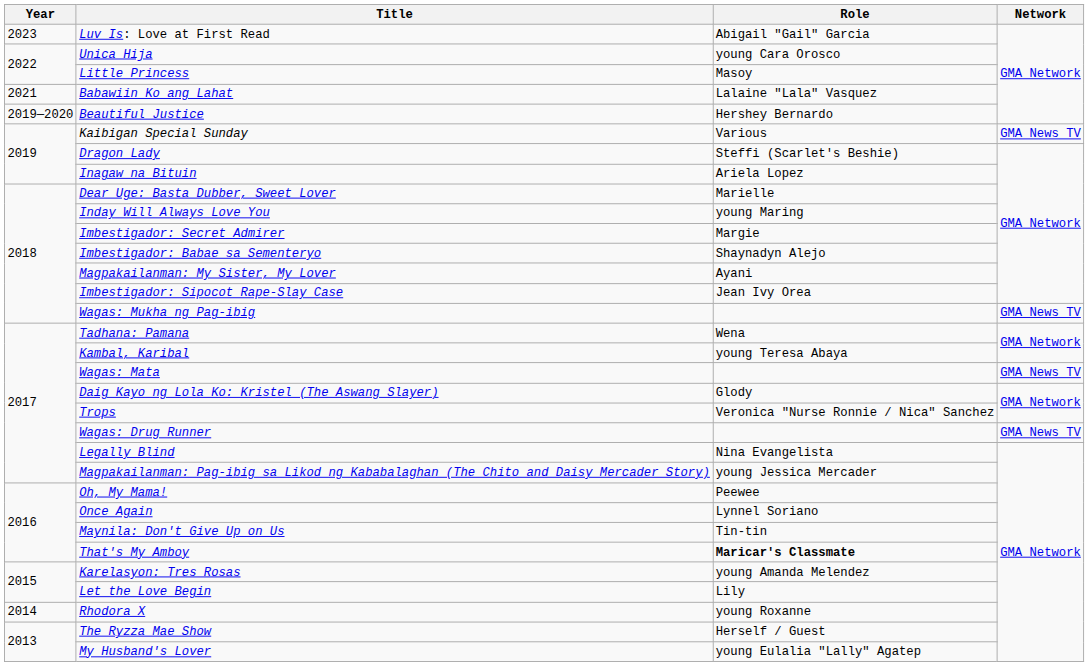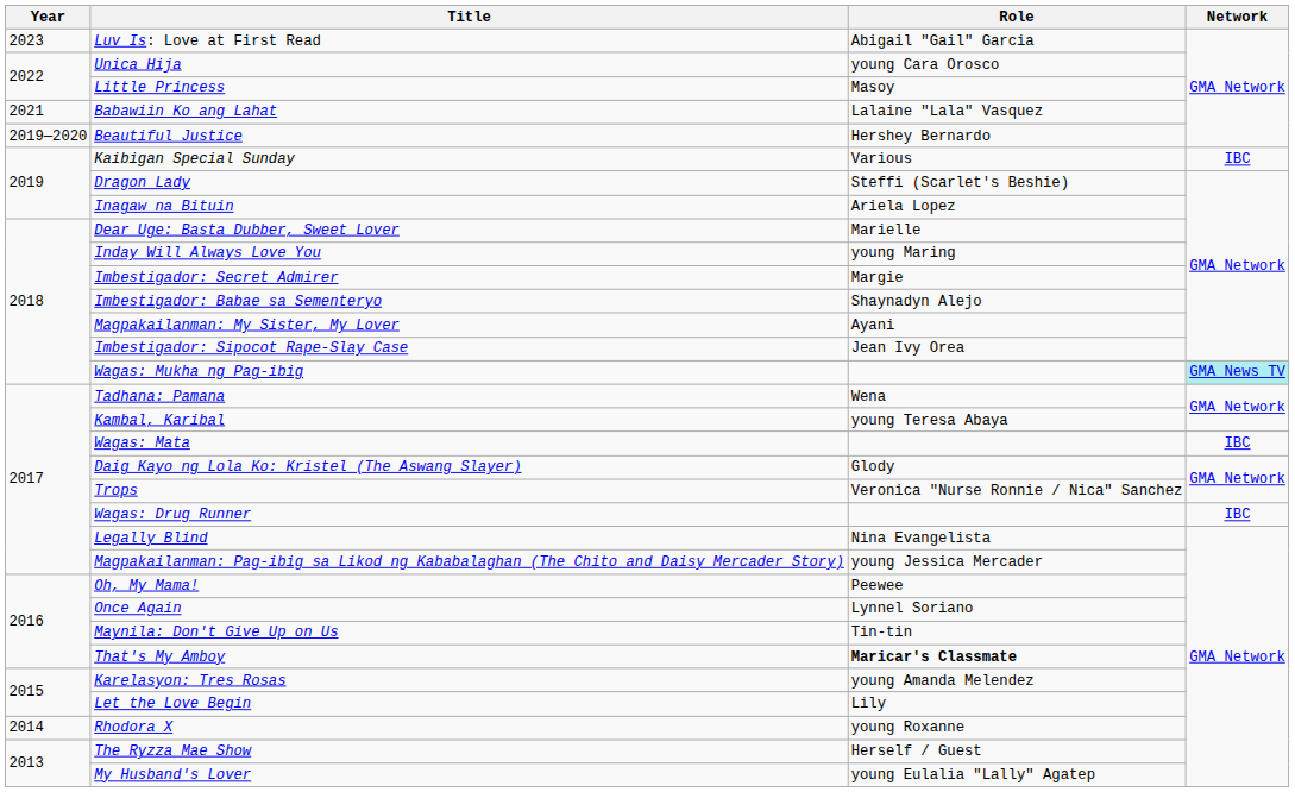Kaibigan Special Sunday | Network: GMA News TV -> IBC
Wagas: Mukha ng Pag-ibig | Network: no background -> paleturquoise background
Wagas: Mata | Network: GMA News TV -> IBC
Wagas: Drug Runner | Network: GMA News TV -> IBC
